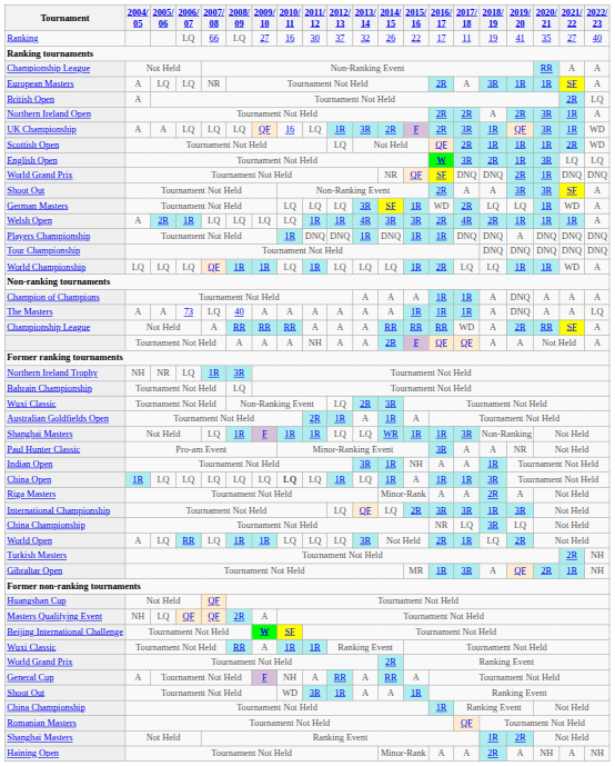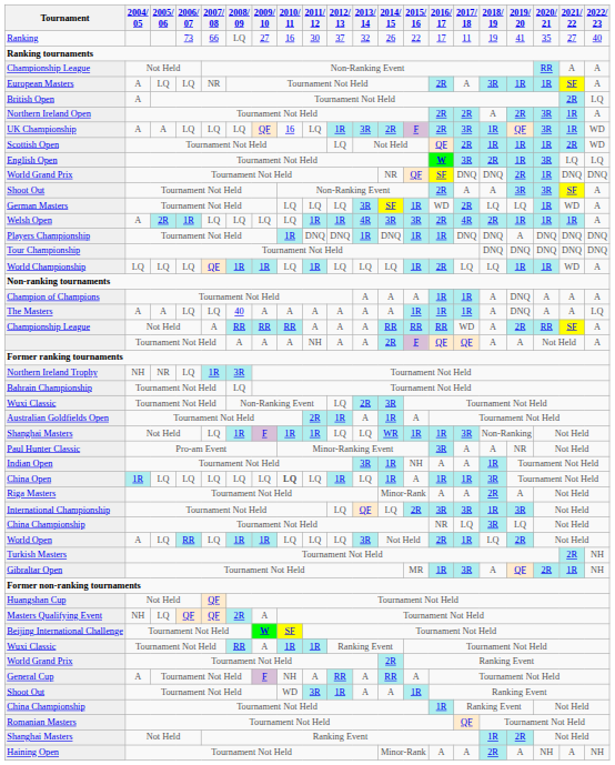Ranking | 2006/ 07: LQ -> 73
The Masters | 2006/ 07: 73 -> LQ
